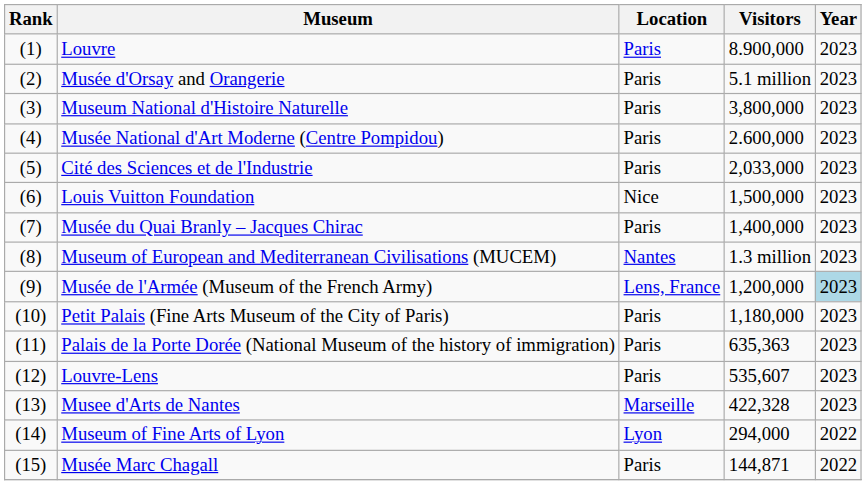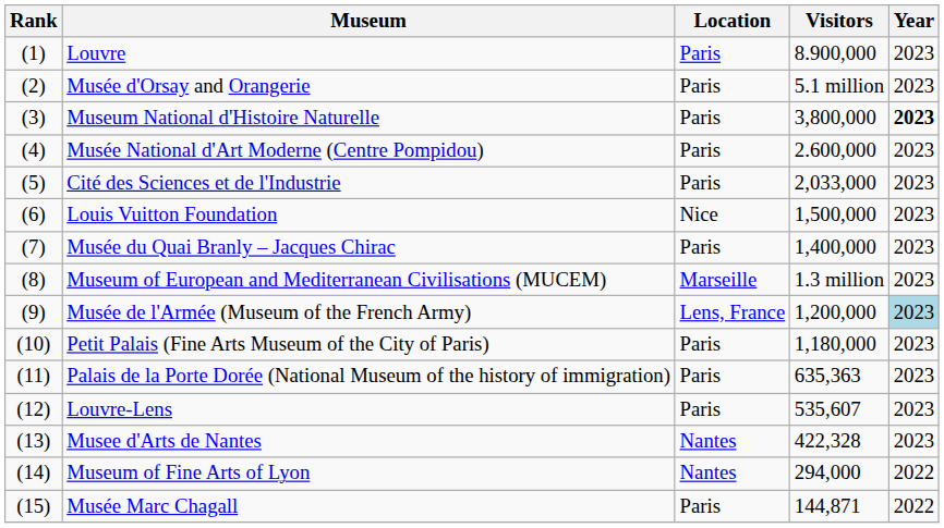Museum National d'Histoire Naturelle | Year: normal -> bold
Museum of European and Mediterranean Civilisations (MUCEM) | Location: Nantes -> Marseille
Musee d'Arts de Nantes | Location: Marseille -> Nantes
Museum of Fine Arts of Lyon | Location: Lyon -> Nantes
